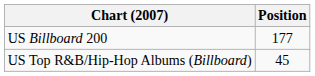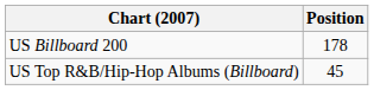US Billboard 200 | Position: 177 -> 178
